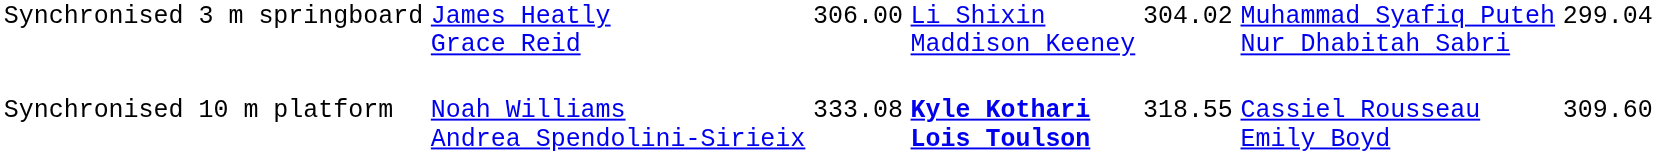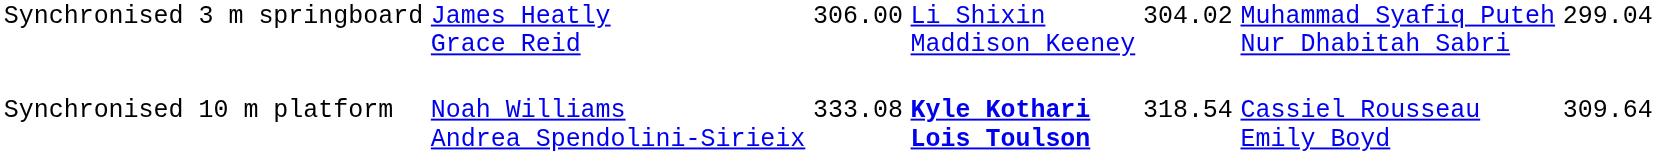Synchronised 10 m platform | column 5: 318.55 -> 318.54
Synchronised 10 m platform | column 7: 309.60 -> 309.64
